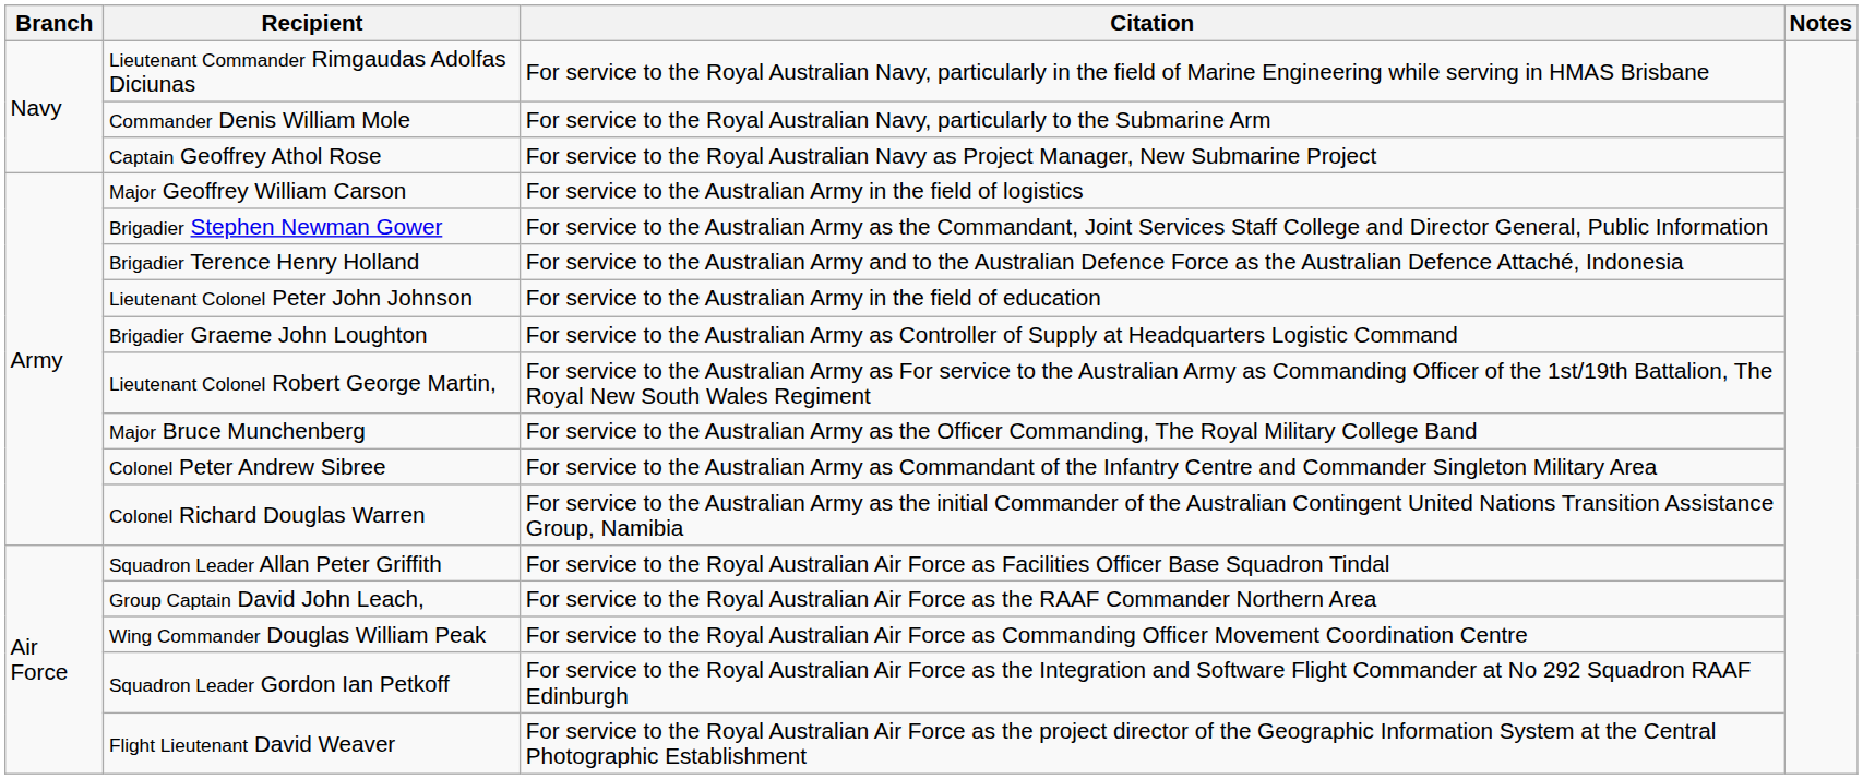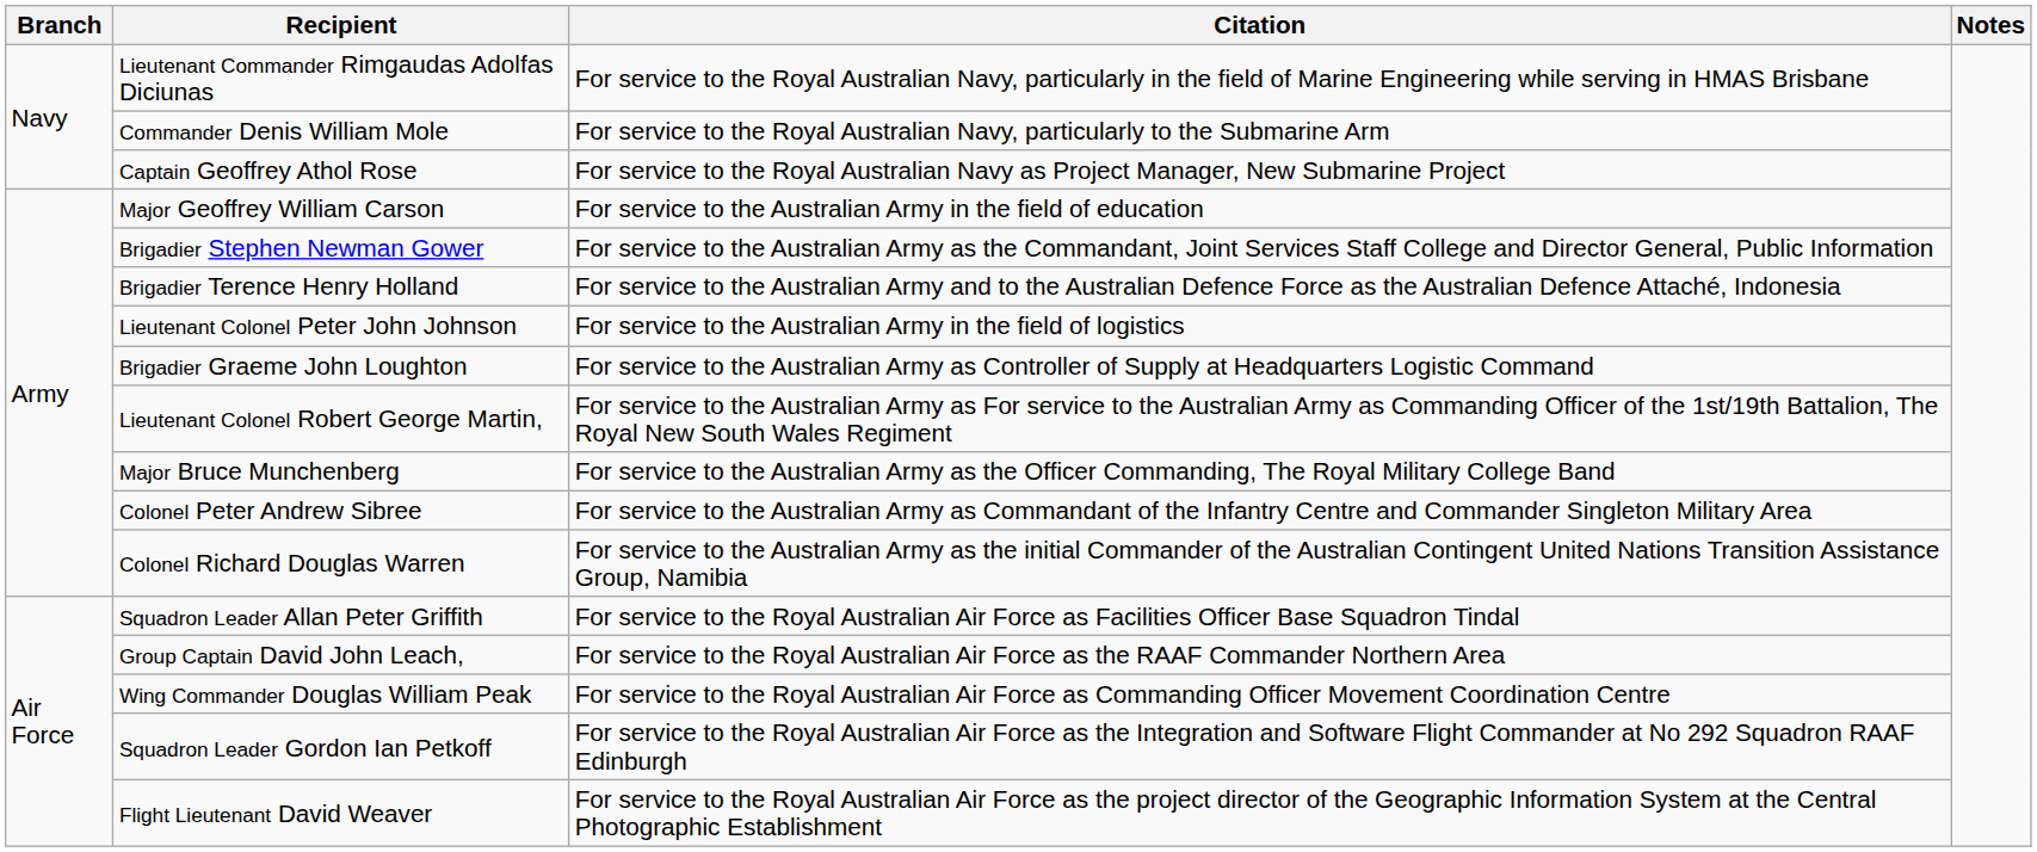Major Geoffrey William Carson | Citation: For service to the Australian Army in the field of logistics -> For service to the Australian Army in the field of education
Lieutenant Colonel Peter John Johnson | Citation: For service to the Australian Army in the field of education -> For service to the Australian Army in the field of logistics
